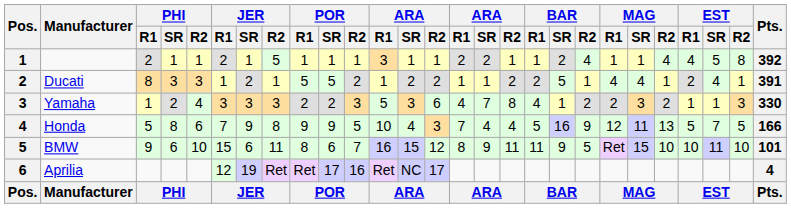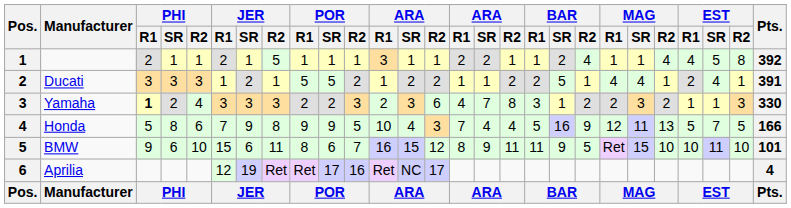Ducati | PHI / R1: 8 -> 3
Yamaha | PHI / R1: normal -> bold
Yamaha | column 12: 5 -> 2
Yamaha | BAR / R1: 4 -> 3
